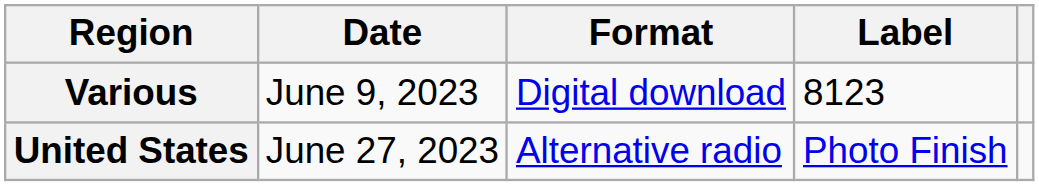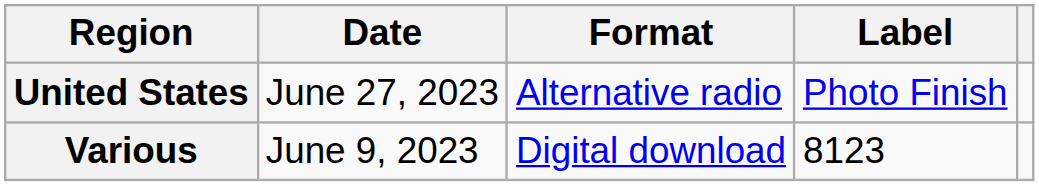rows swapped: Various <-> United States
